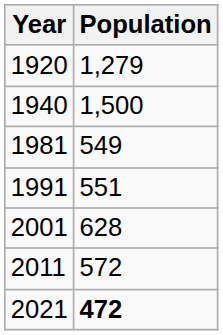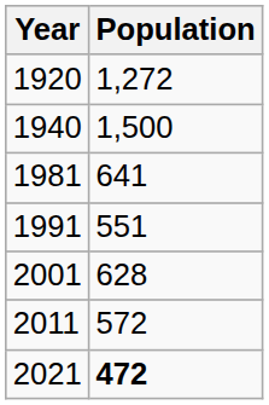1920 | Population: 1,279 -> 1,272
1981 | Population: 549 -> 641
